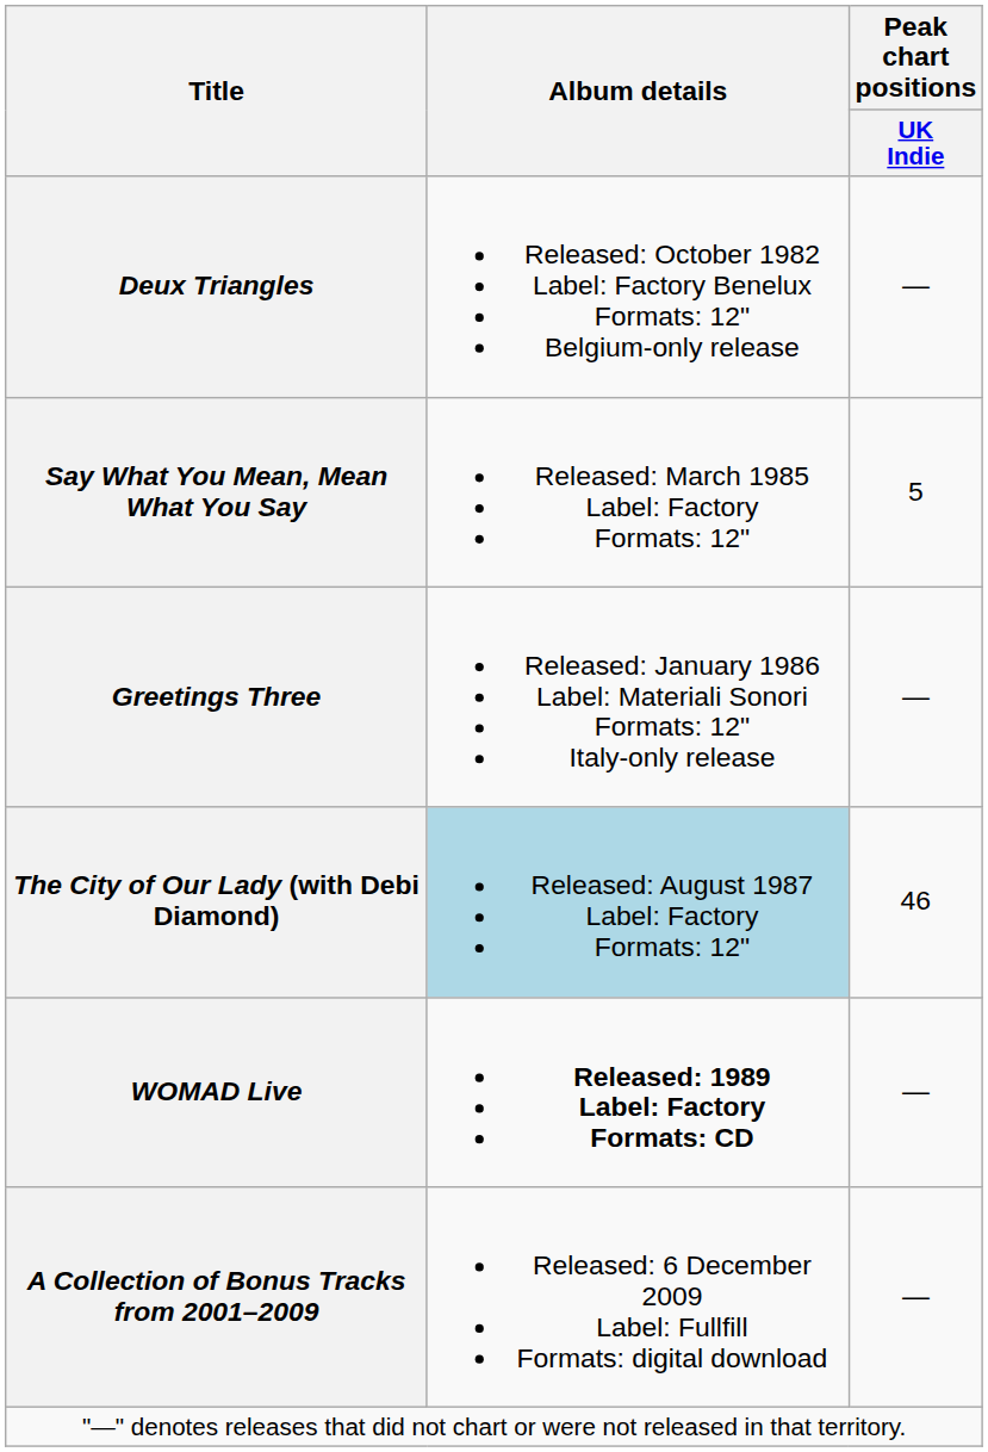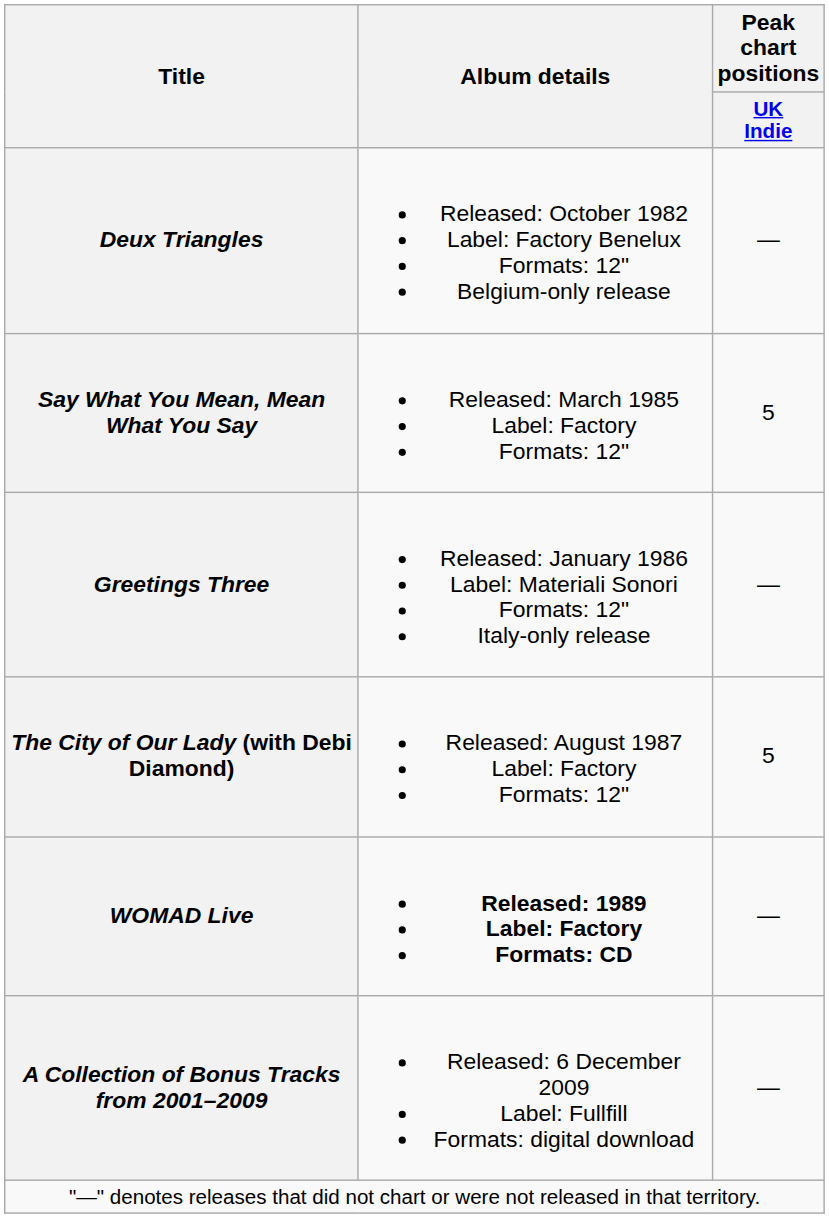The City of Our Lady (with Debi Diamond) | Album details: lightblue background -> no background
The City of Our Lady (with Debi Diamond) | Peak chart positions / UK Indie: 46 -> 5
